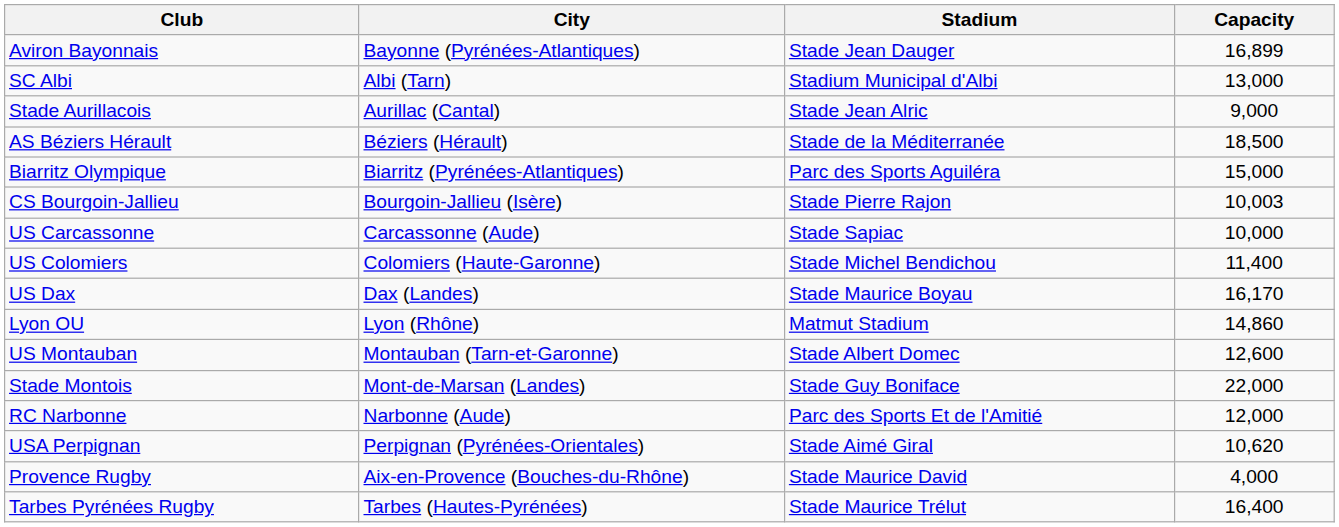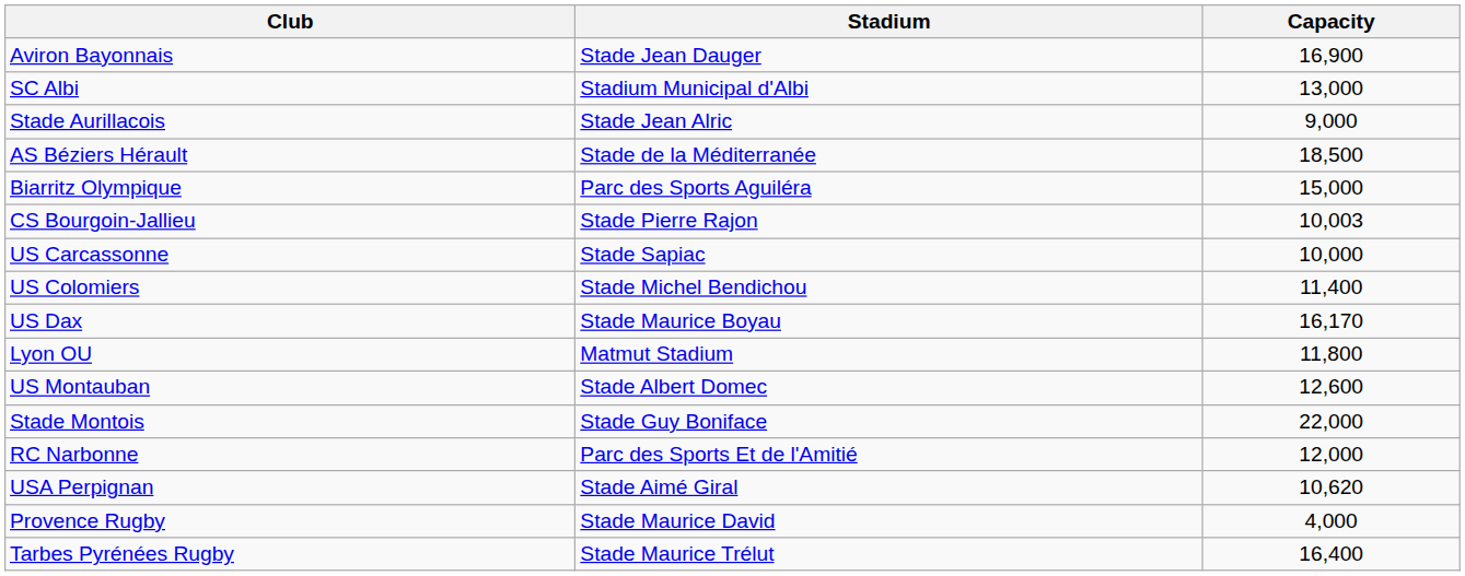- column: City | Bayonne (Pyrénées-Atlantiques) | Albi (Tarn) | Aurillac (Cantal) | Béziers (Hérault) | Biarritz (Pyrénées-Atlantiques) | Bourgoin-Jallieu (Isère) | Carcassonne (Aude) | Colomiers (Haute-Garonne) | Dax (Landes) | Lyon (Rhône) | Montauban (Tarn-et-Garonne) | Mont-de-Marsan (Landes) | Narbonne (Aude) | Perpignan (Pyrénées-Orientales) | Aix-en-Provence (Bouches-du-Rhône) | Tarbes (Hautes-Pyrénées)
Aviron Bayonnais | Capacity: 16,899 -> 16,900
Lyon OU | Capacity: 14,860 -> 11,800
